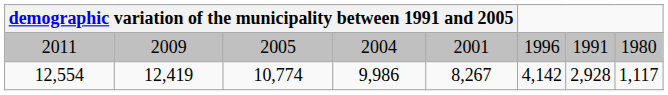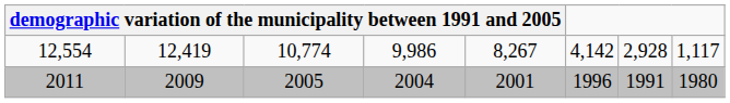rows swapped: 2011 <-> 12,554
